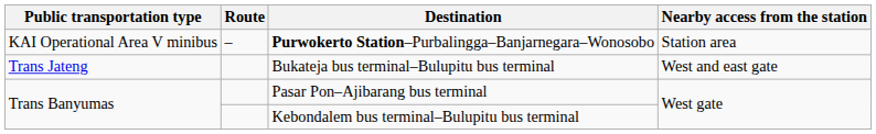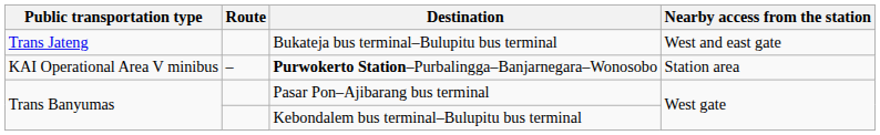rows swapped: Purwokerto Station–Purbalingga–Banjarnegara–Wonosobo <-> Bukateja bus terminal–Bulupitu bus terminal
